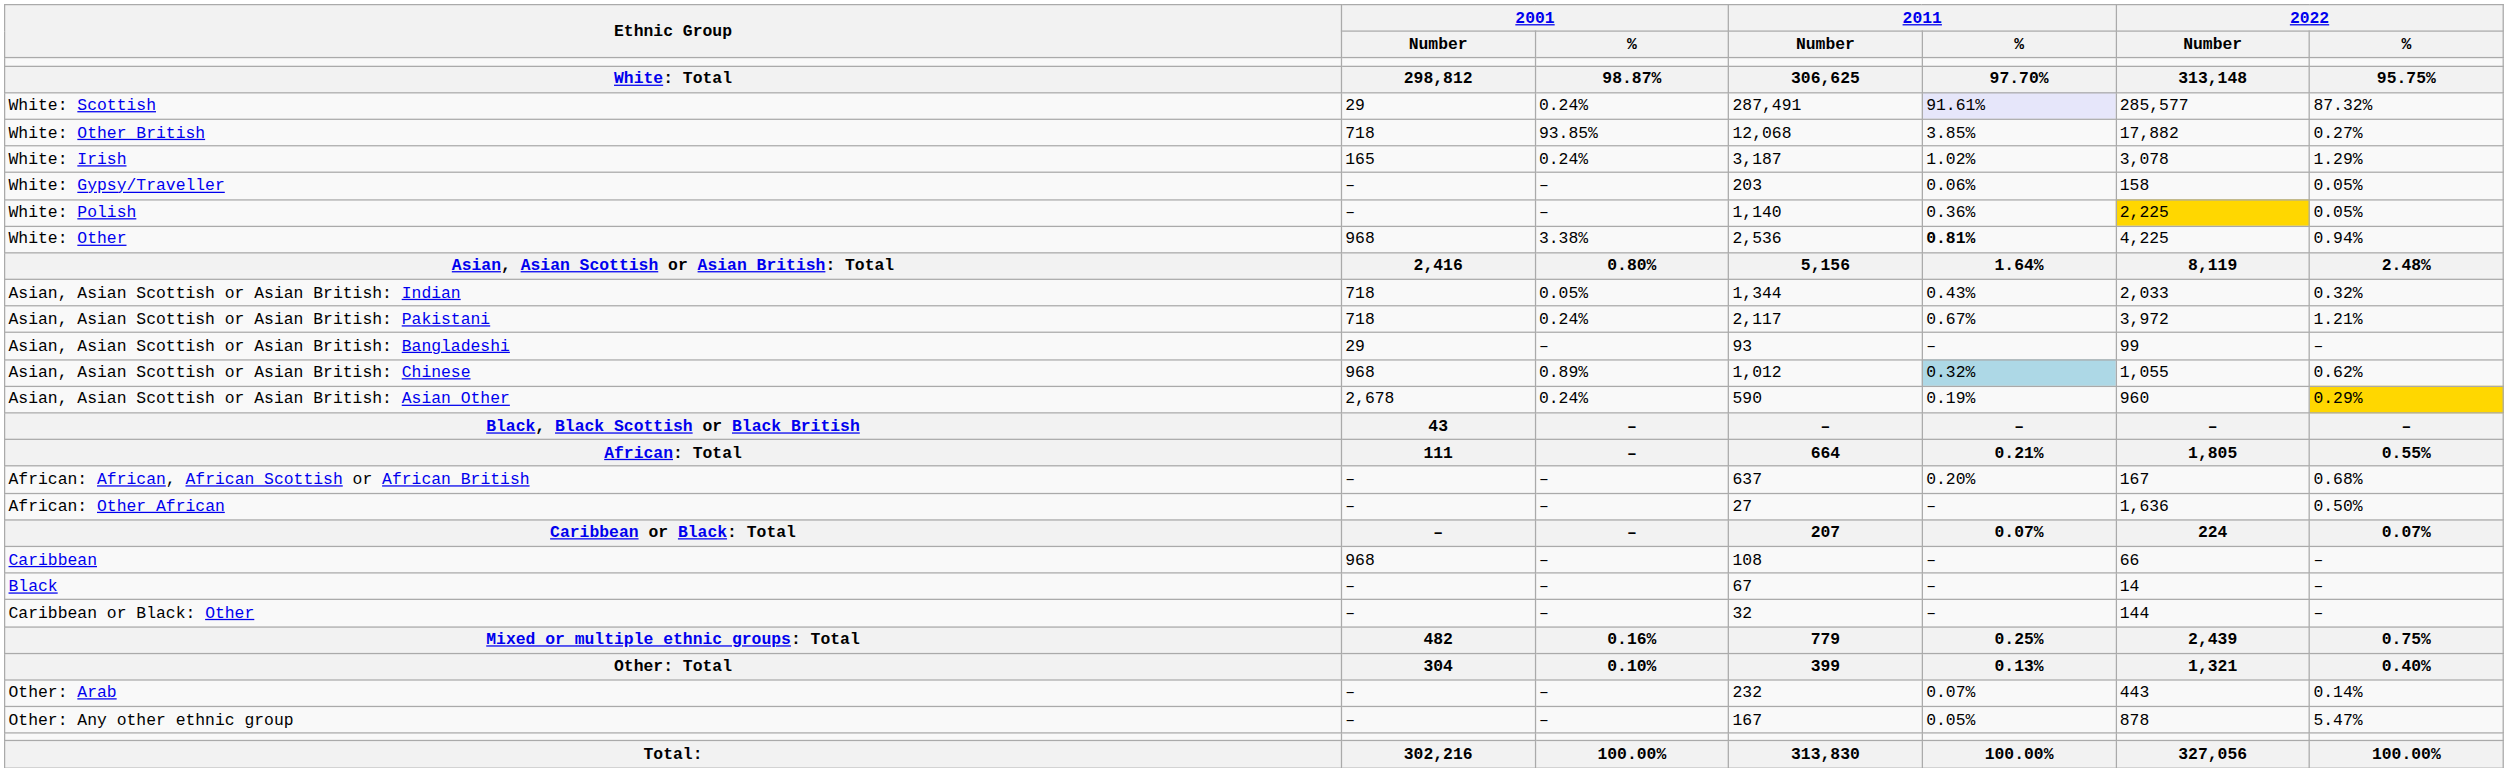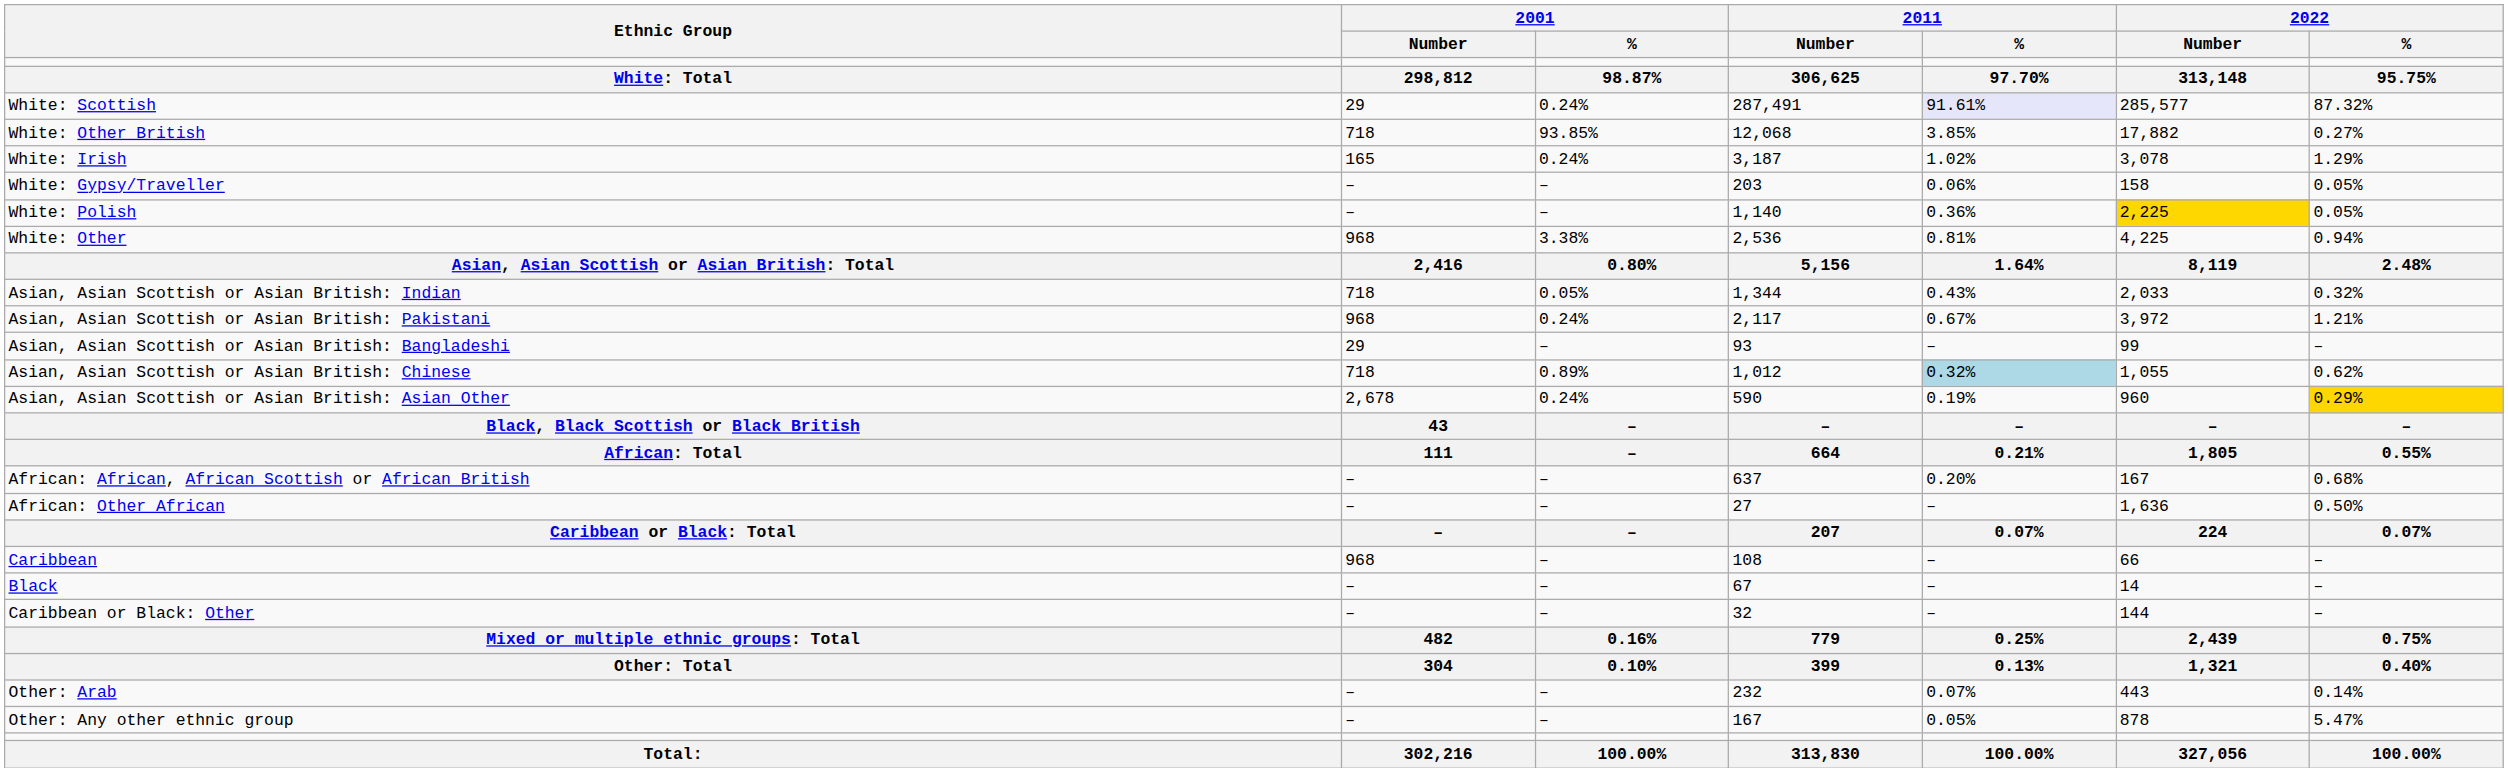White: Other | 2011 / %: bold -> normal
Asian, Asian Scottish or Asian British: Pakistani | 2001 / Number: 718 -> 968
Asian, Asian Scottish or Asian British: Chinese | 2001 / Number: 968 -> 718
